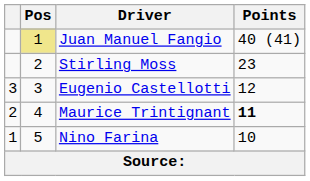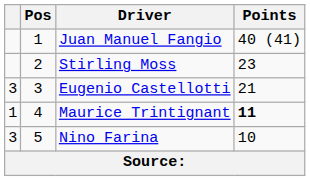Juan Manuel Fangio | Pos: khaki background -> no background
Eugenio Castellotti | Points: 12 -> 21
Maurice Trintignant | column 1: 2 -> 1
Nino Farina | column 1: 1 -> 3
